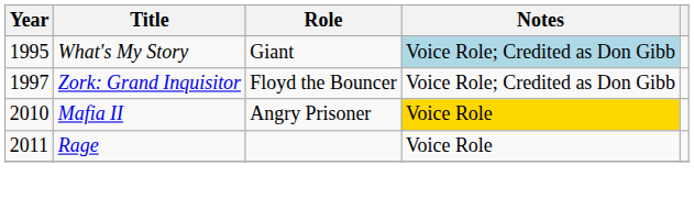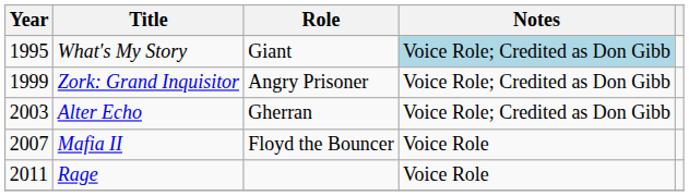Zork: Grand Inquisitor | Year: 1997 -> 1999
Zork: Grand Inquisitor | Role: Floyd the Bouncer -> Angry Prisoner
+ row: 2003 | Alter Echo | Gherran | Voice Role; Credited as Don Gibb
Mafia II | Year: 2010 -> 2007
Mafia II | Role: Angry Prisoner -> Floyd the Bouncer
Mafia II | Notes: gold background -> no background
